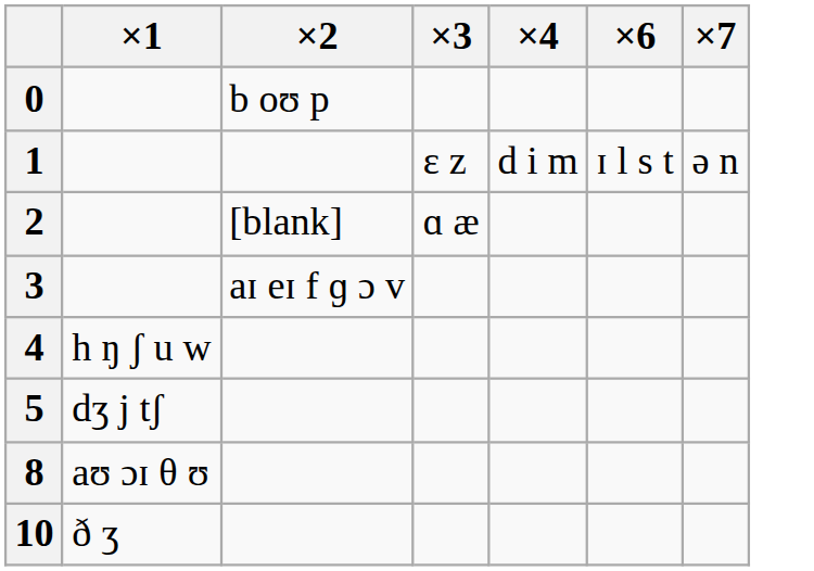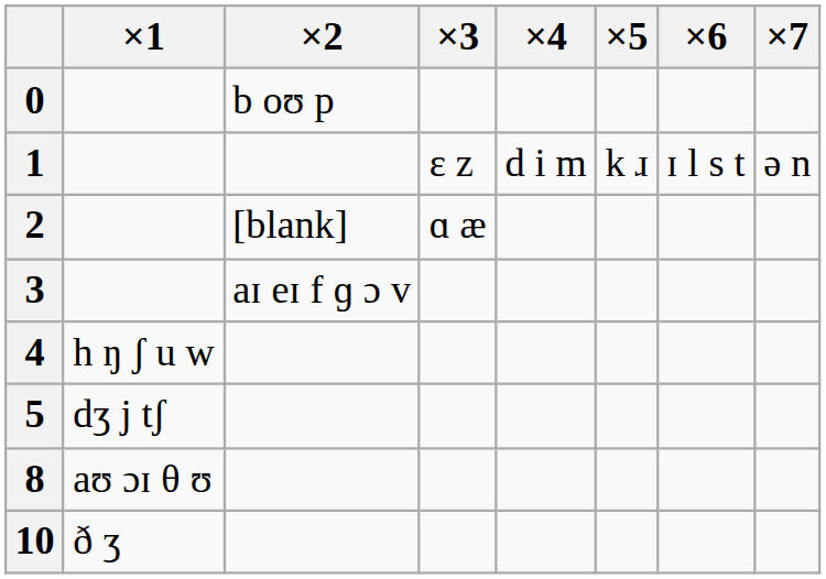+ column: ×5 | k ɹ
